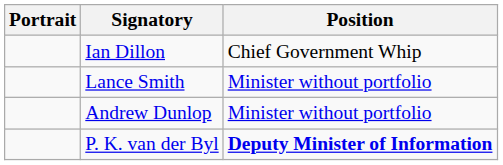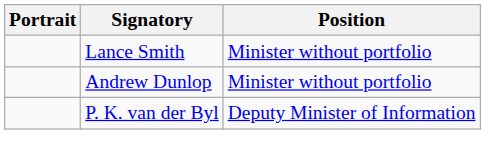- row: Ian Dillon | Chief Government Whip
P. K. van der Byl | Position: bold -> normal
